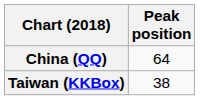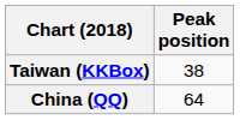rows swapped: China (QQ) <-> Taiwan (KKBox)
